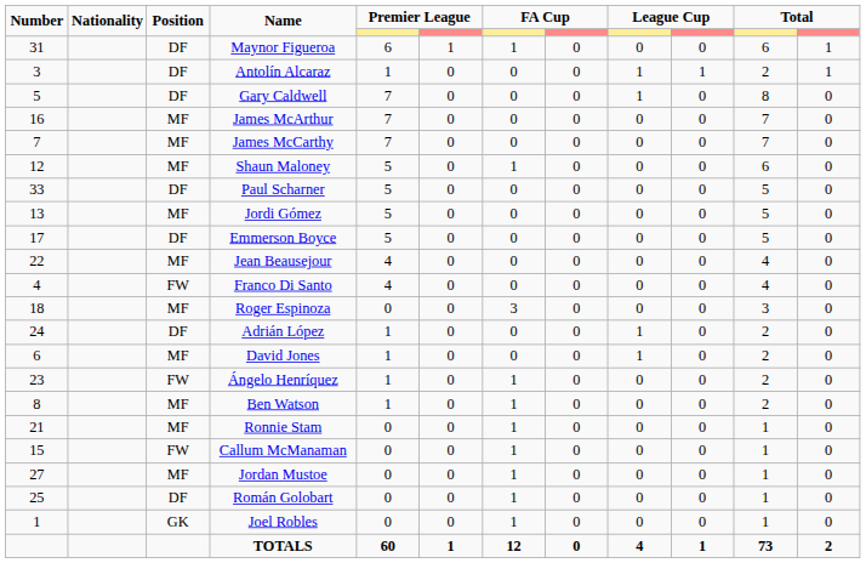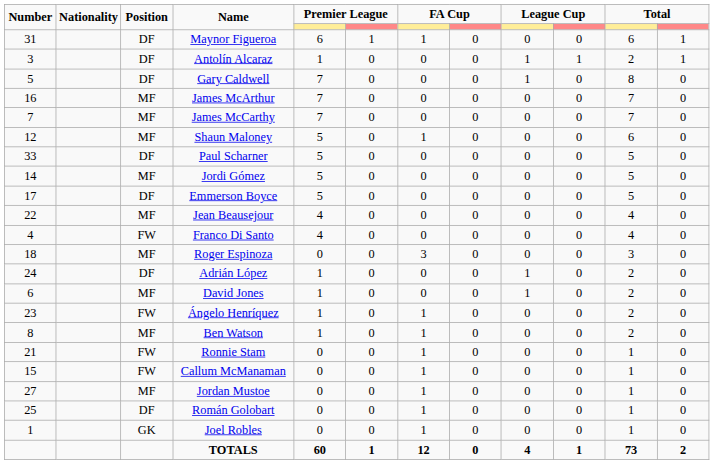Jordi Gómez | Number: 13 -> 14
Ronnie Stam | Position: MF -> FW
